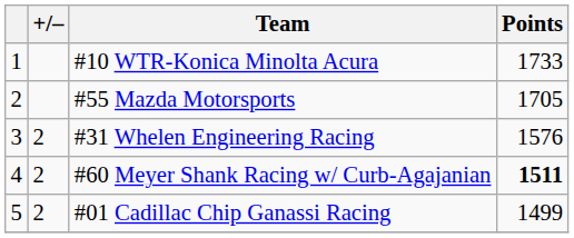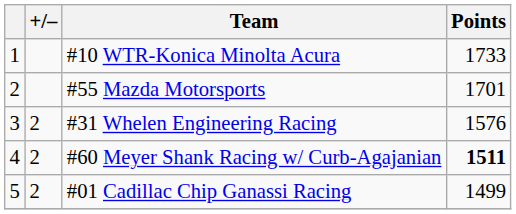#55 Mazda Motorsports | Points: 1705 -> 1701
